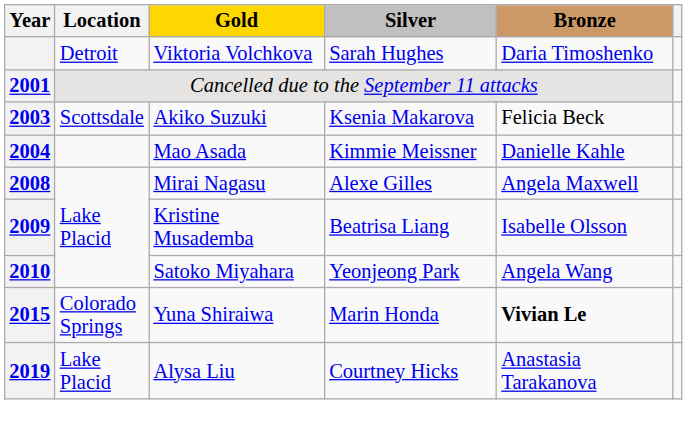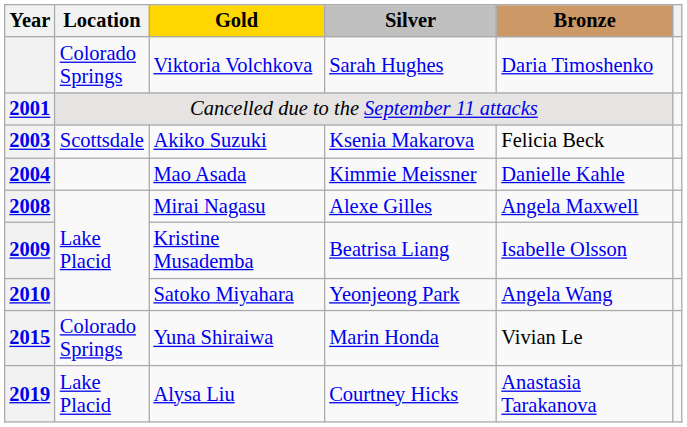Viktoria Volchkova | Location: Detroit -> Colorado Springs
Yuna Shiraiwa | Bronze: bold -> normal
